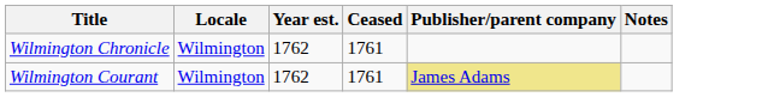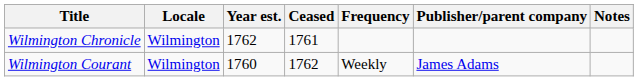+ column: Frequency | Weekly
Wilmington Courant | Year est.: 1762 -> 1760
Wilmington Courant | Ceased: 1761 -> 1762
Wilmington Courant | Publisher/parent company: khaki background -> no background
